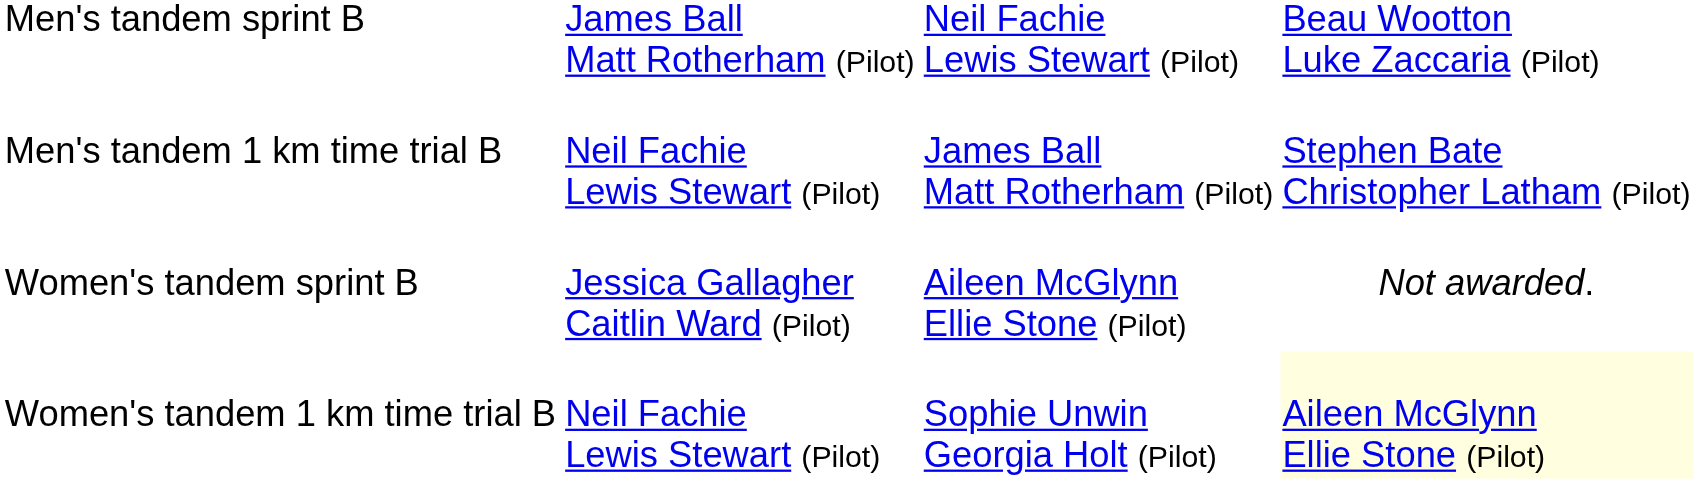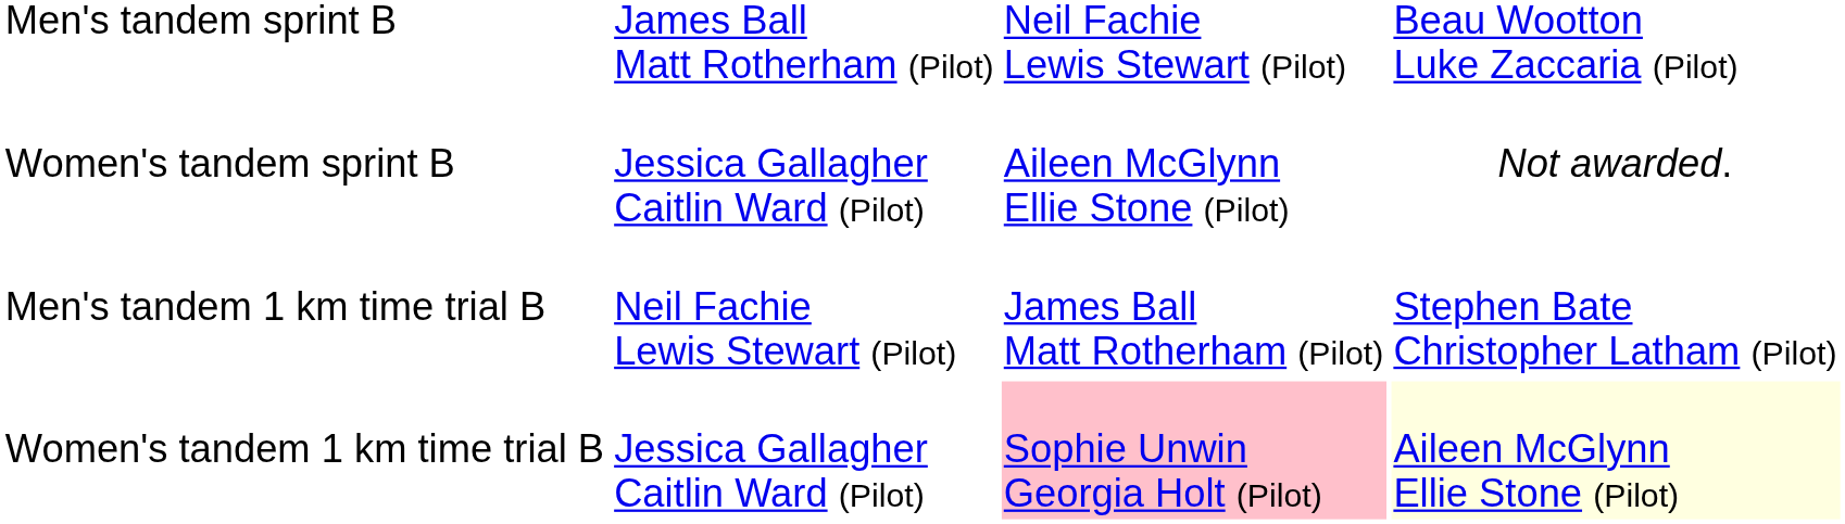rows swapped: Men's tandem 1 km time trial B <-> Women's tandem sprint B
Women's tandem 1 km time trial B | column 2: Neil Fachie Lewis Stewart (Pilot) -> Jessica Gallagher Caitlin Ward (Pilot)
Women's tandem 1 km time trial B | column 3: no background -> pink background
